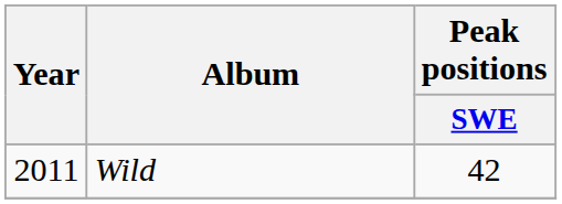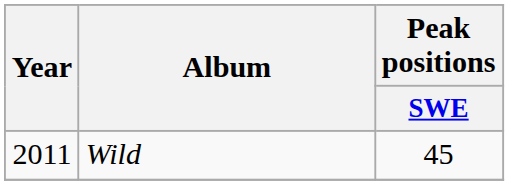Wild | Peak positions / SWE: 42 -> 45
